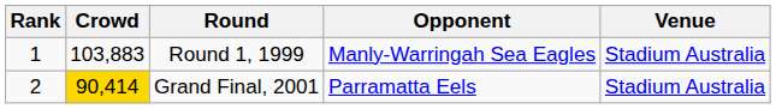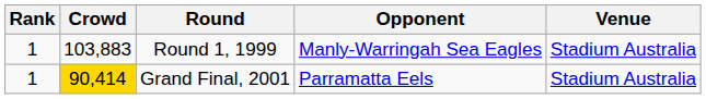Grand Final, 2001 | Rank: 2 -> 1
